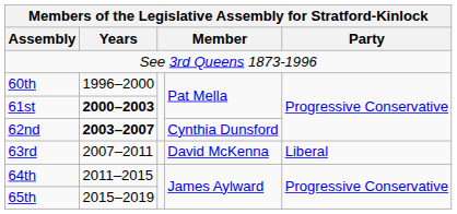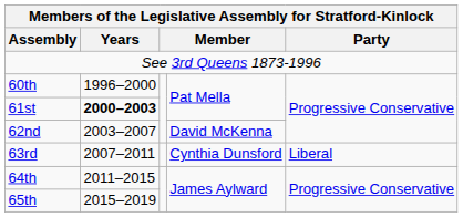62nd | Years: bold -> normal
62nd | column 4: Cynthia Dunsford -> David McKenna
63rd | column 4: David McKenna -> Cynthia Dunsford
